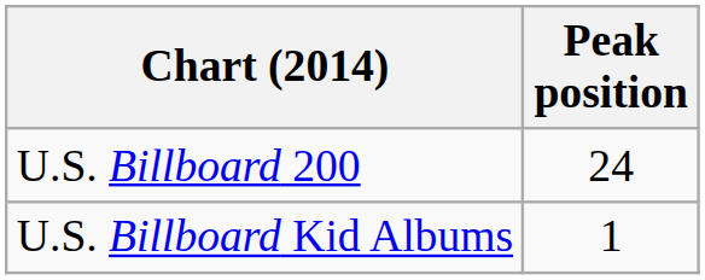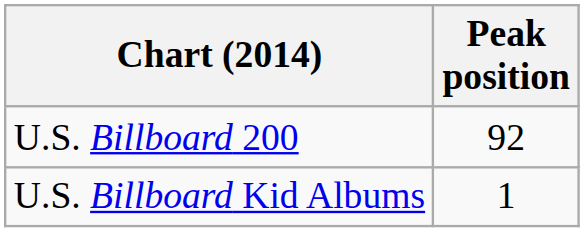U.S. Billboard 200 | Peak position: 24 -> 92
